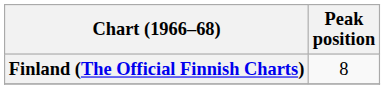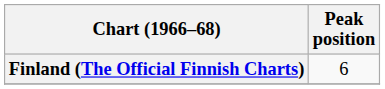Finland (The Official Finnish Charts) | Peak position: 8 -> 6
